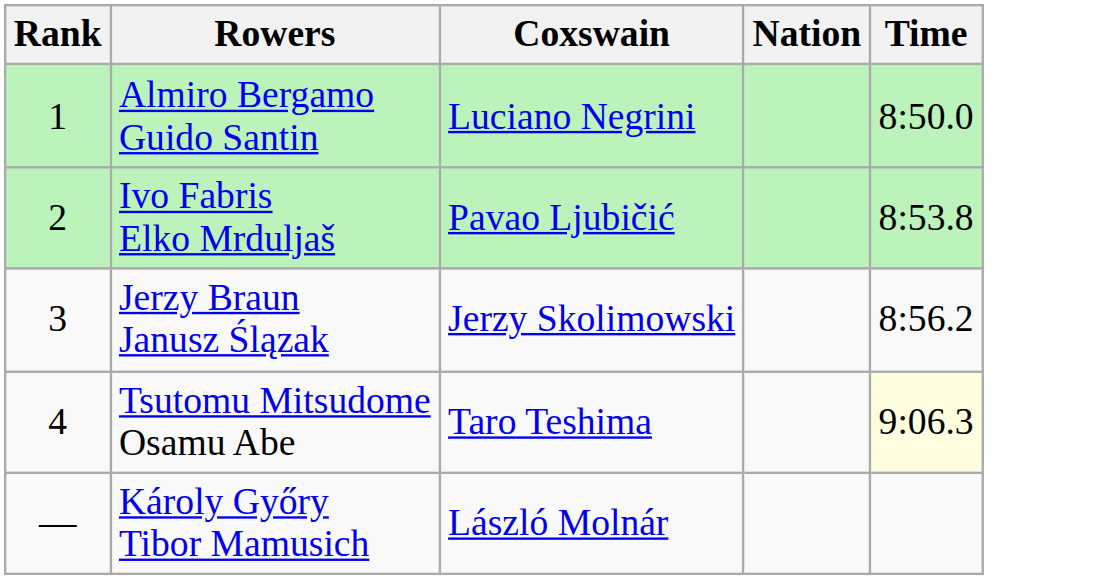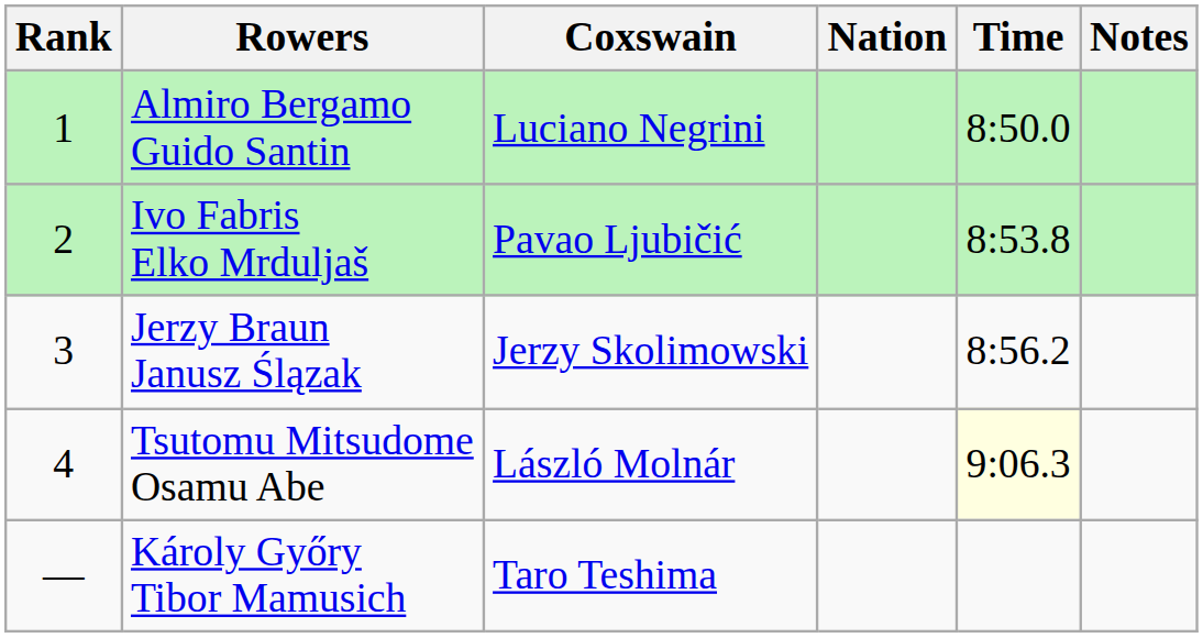+ column: Notes
Tsutomu Mitsudome Osamu Abe | Coxswain: Taro Teshima -> László Molnár
Károly Győry Tibor Mamusich | Coxswain: László Molnár -> Taro Teshima
